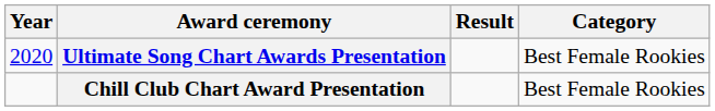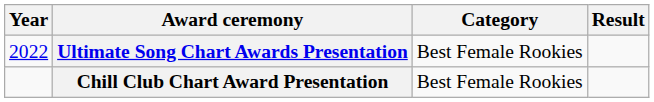columns swapped: Category <-> Result
Ultimate Song Chart Awards Presentation | Year: 2020 -> 2022
